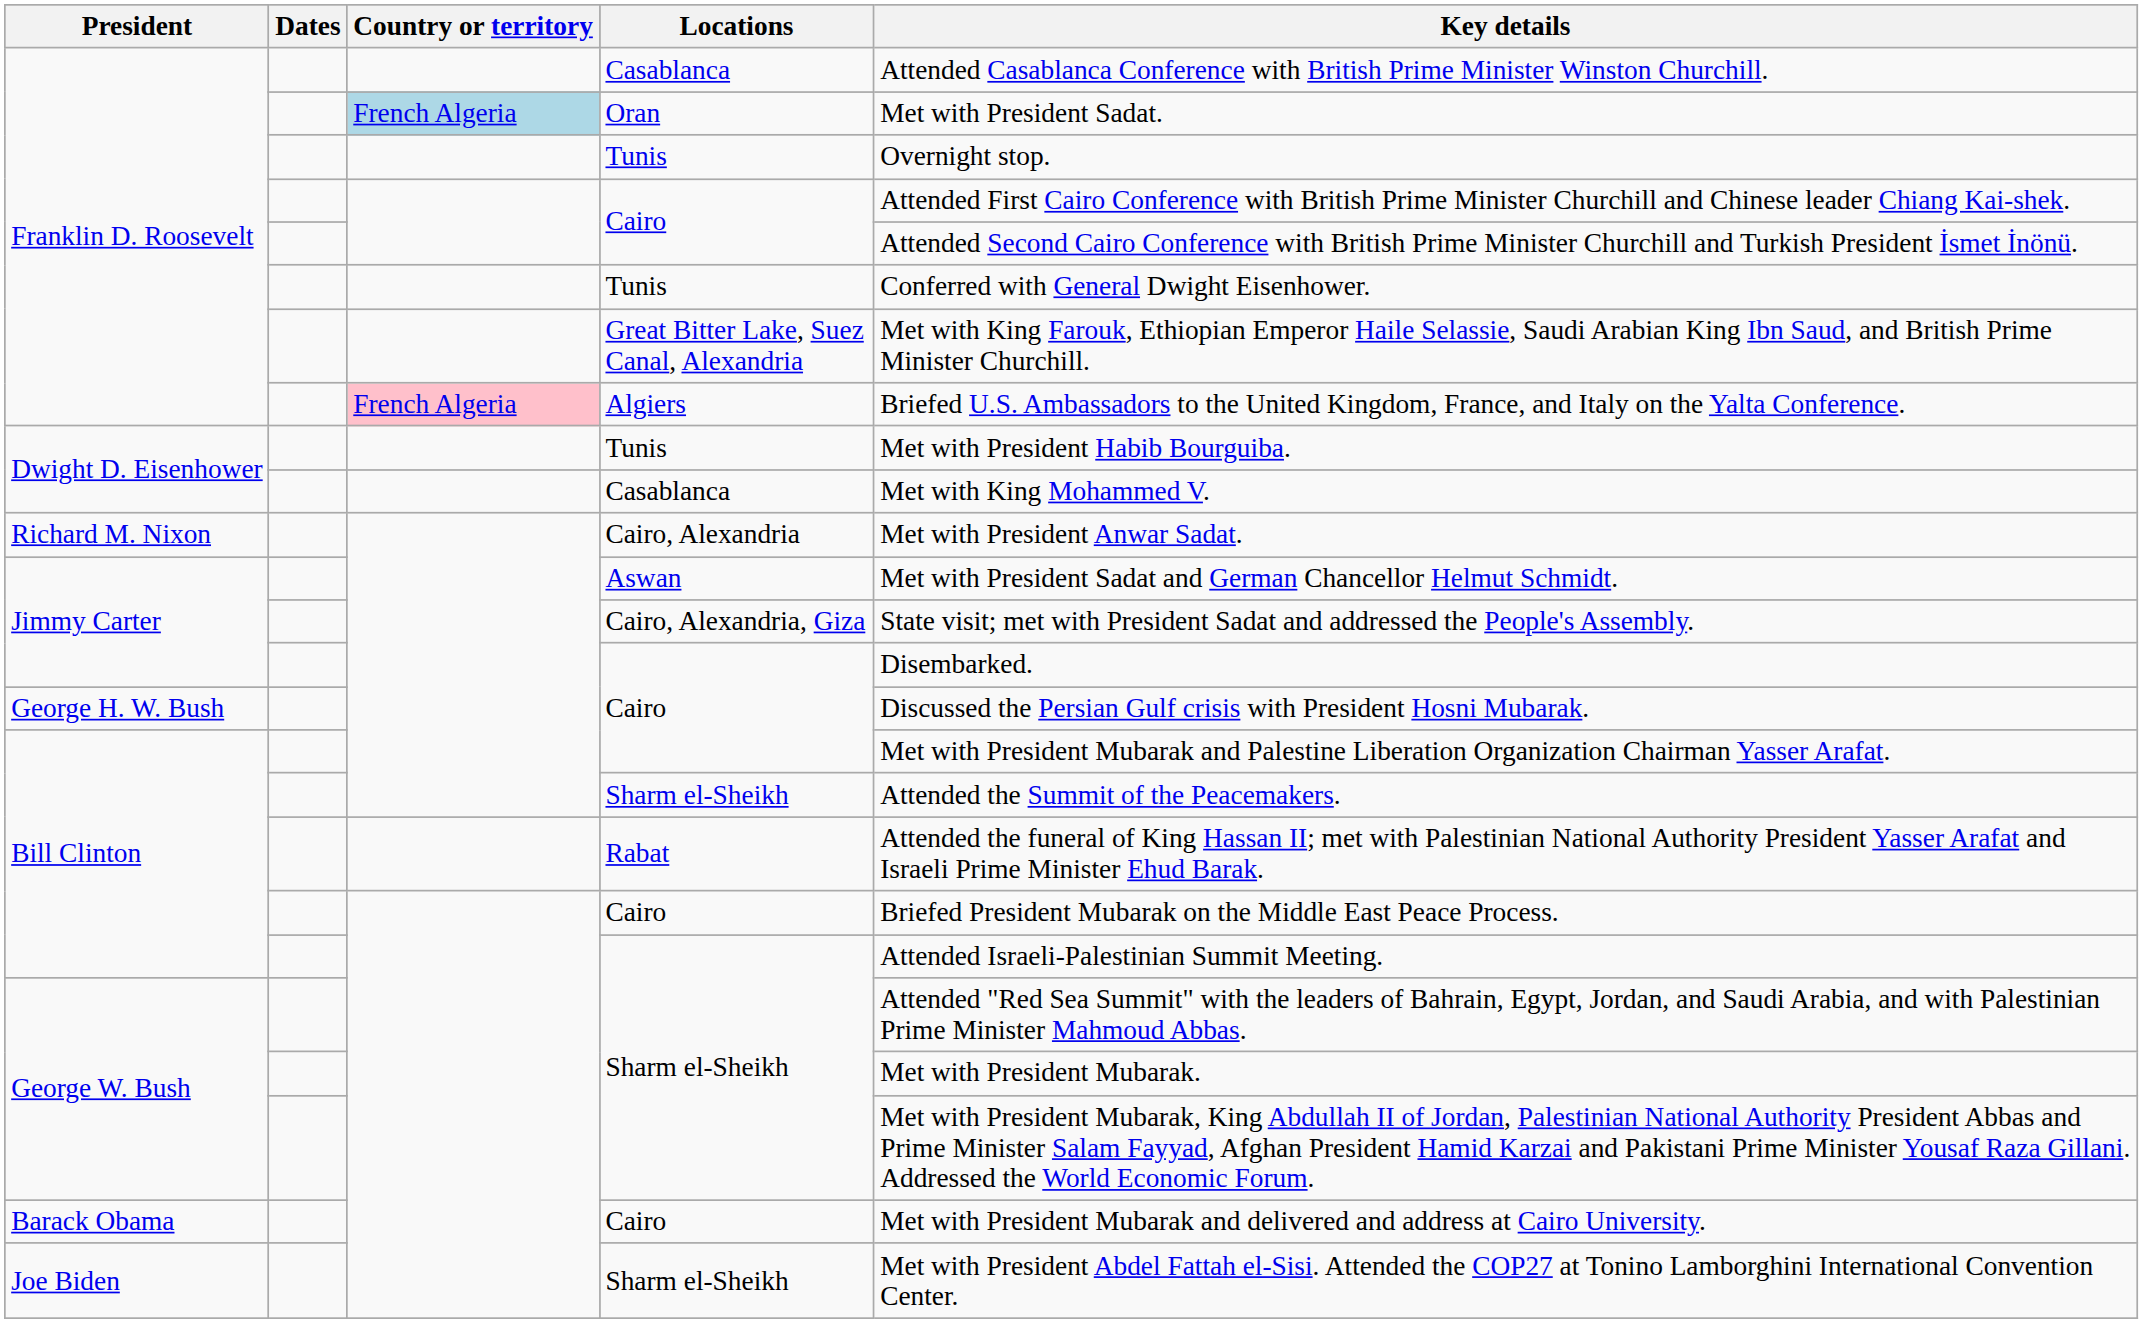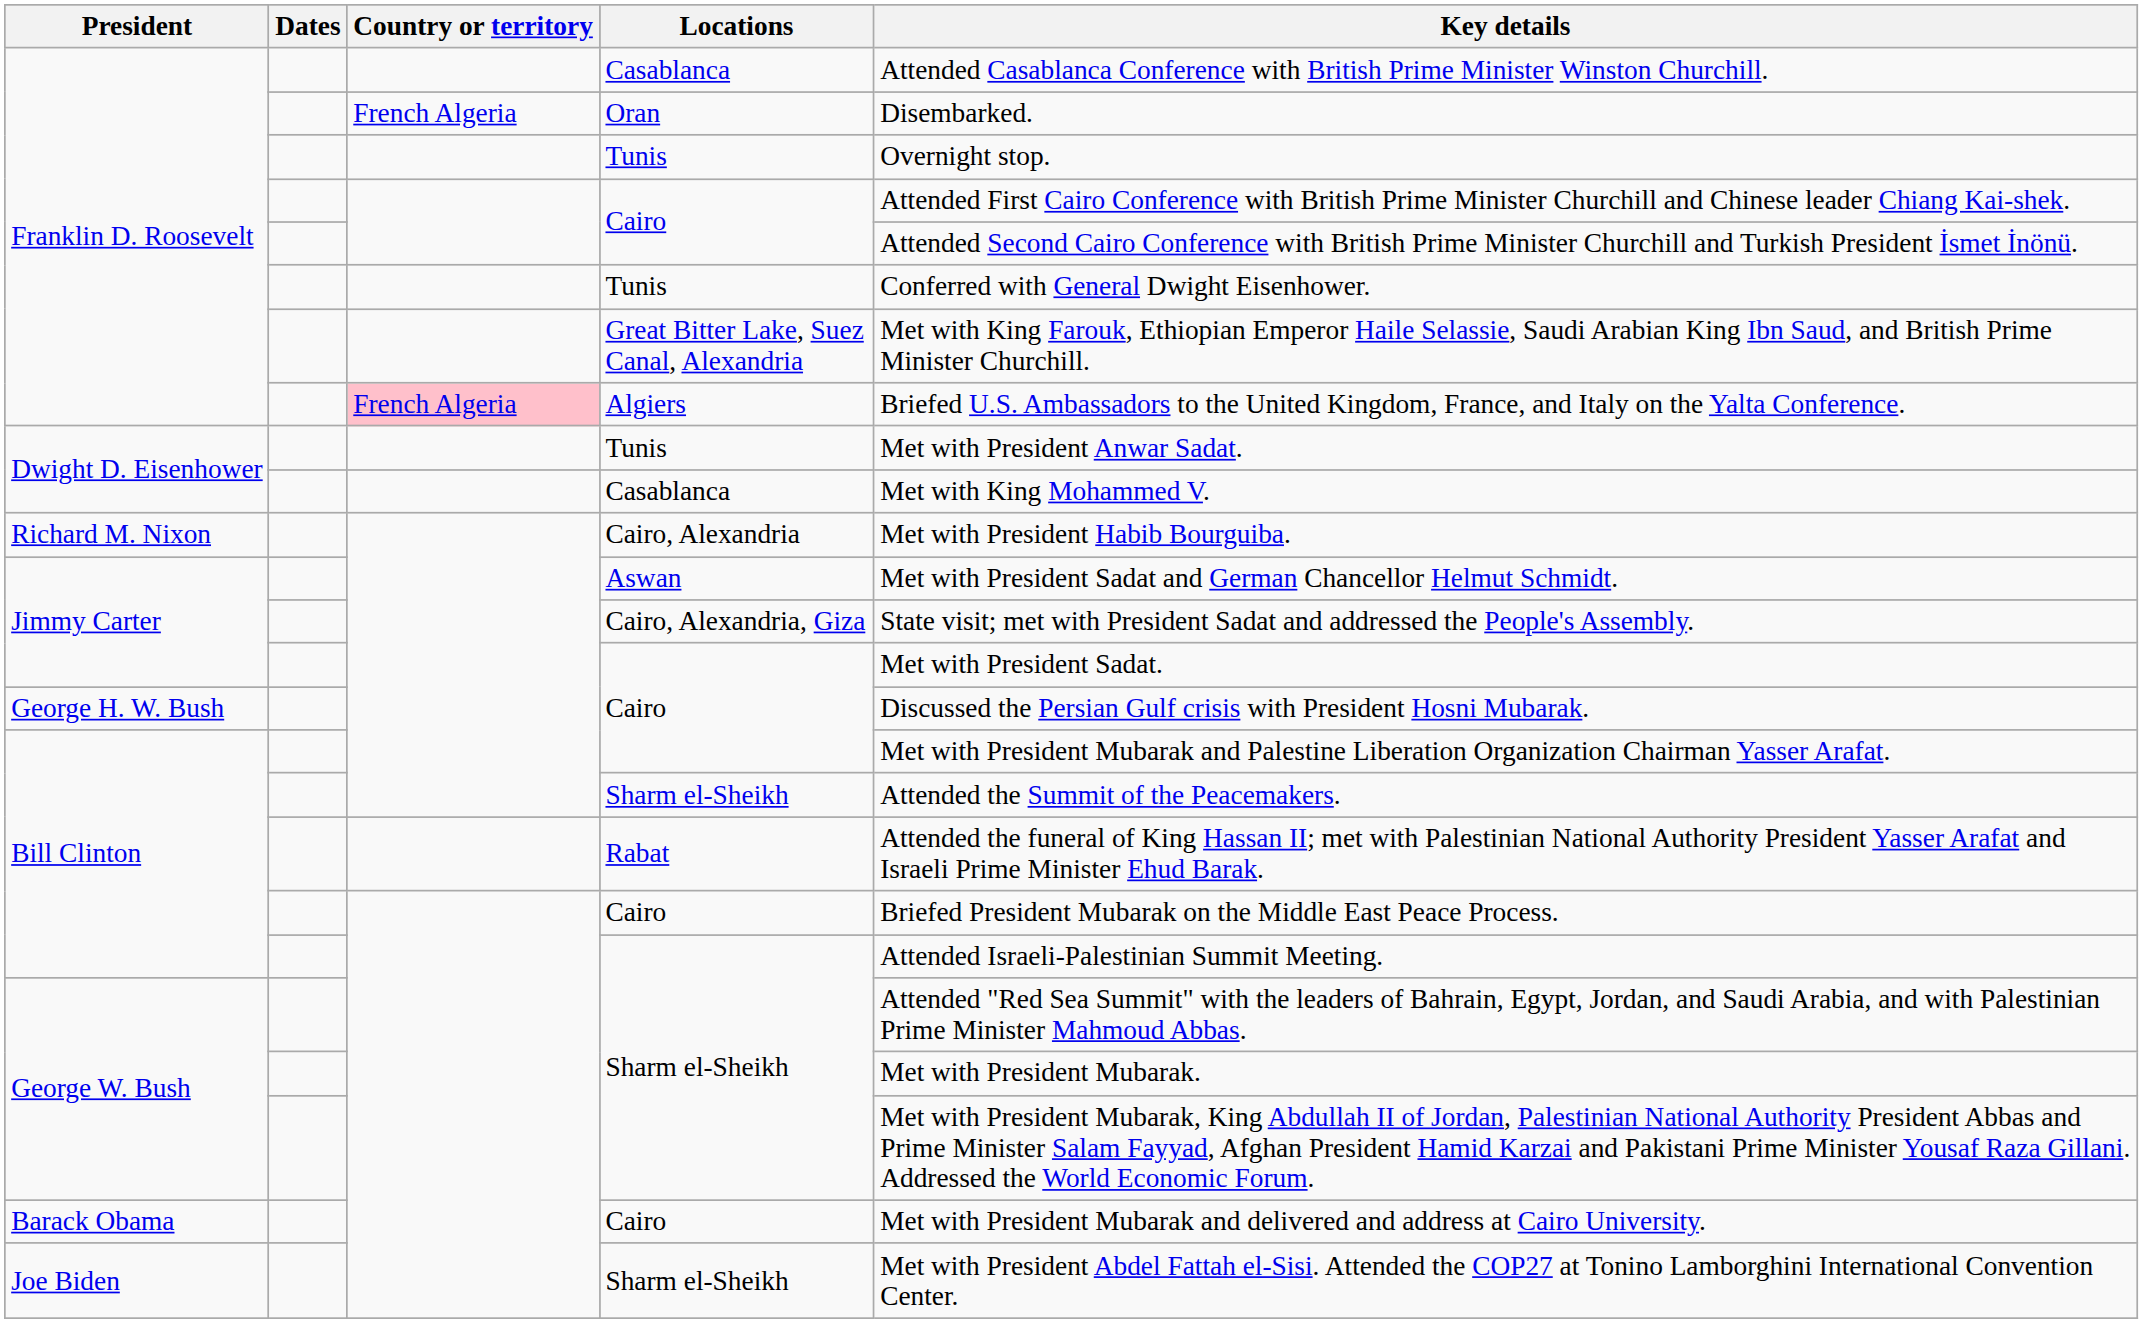Oran | Country or territory: lightblue background -> no background
Oran | Key details: Met with President Sadat. -> Disembarked.
Dwight D. Eisenhower / Tunis | Key details: Met with President Habib Bourguiba. -> Met with President Anwar Sadat.
Cairo, Alexandria | Key details: Met with President Anwar Sadat. -> Met with President Habib Bourguiba.
Jimmy Carter / Cairo | Key details: Disembarked. -> Met with President Sadat.
